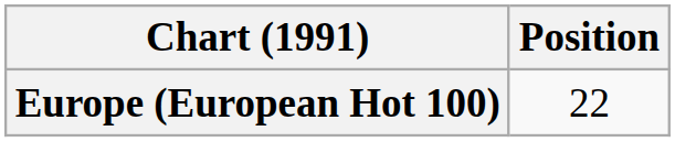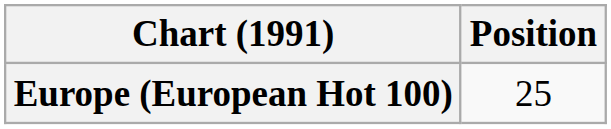Europe (European Hot 100) | Position: 22 -> 25
